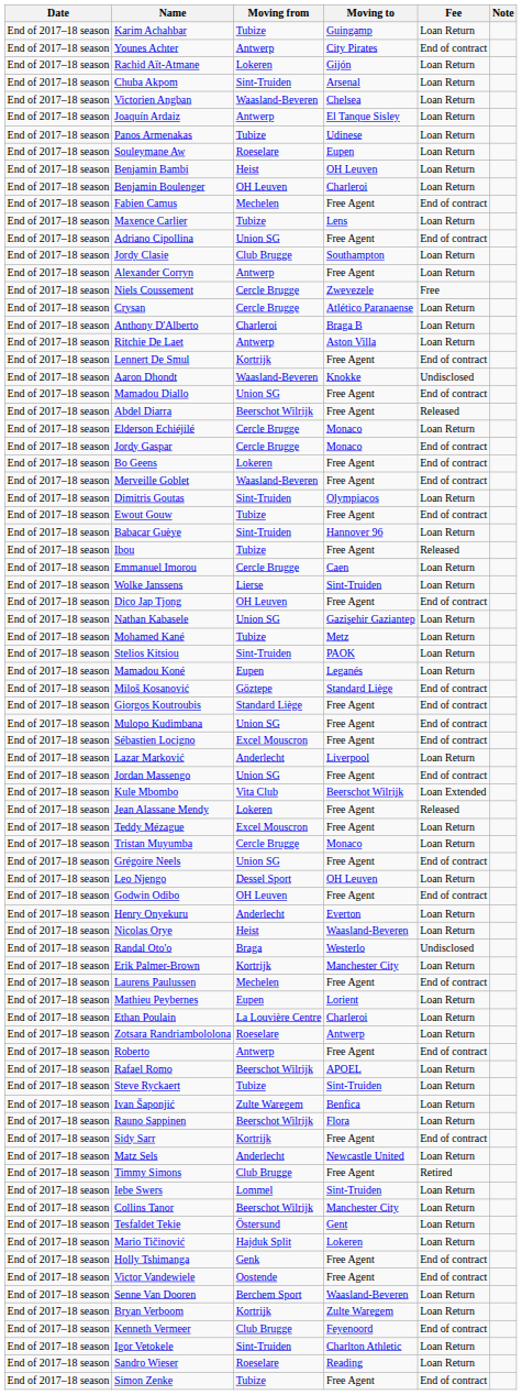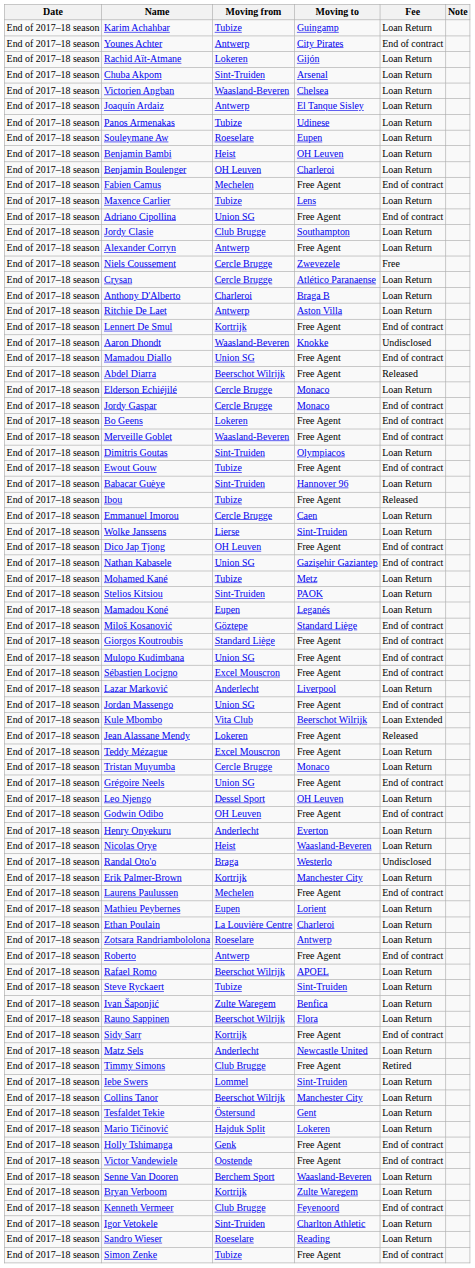Nathan Kabasele | Fee: Loan Return -> End of contract
